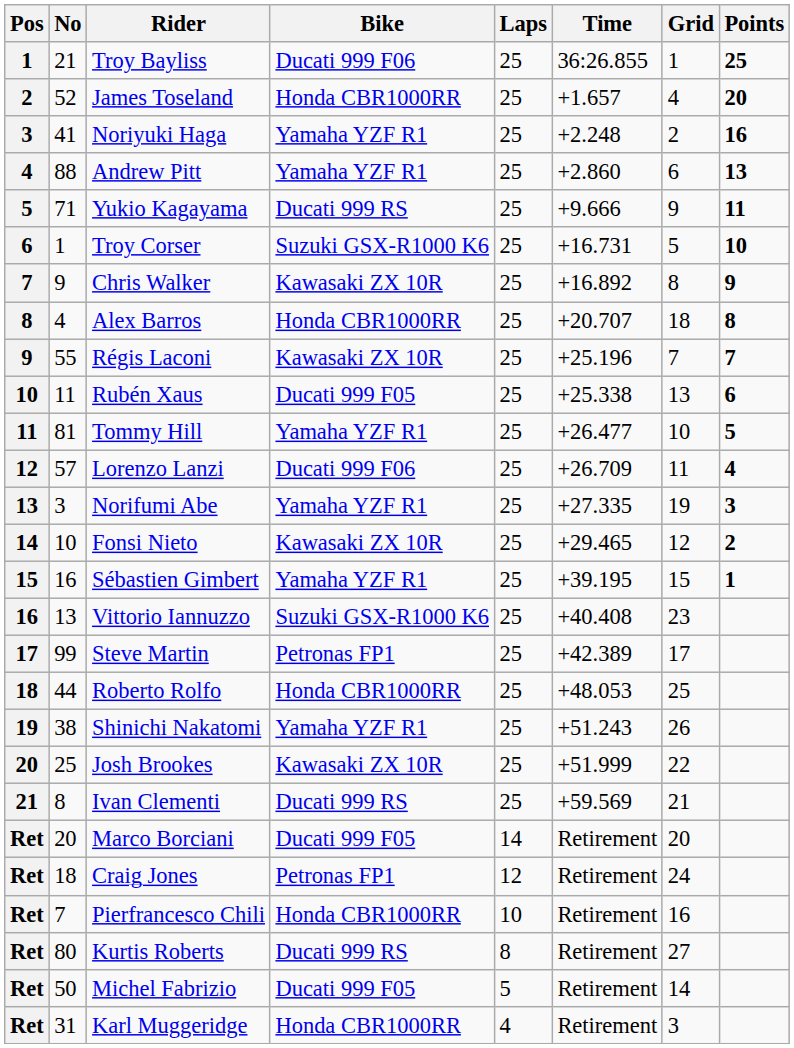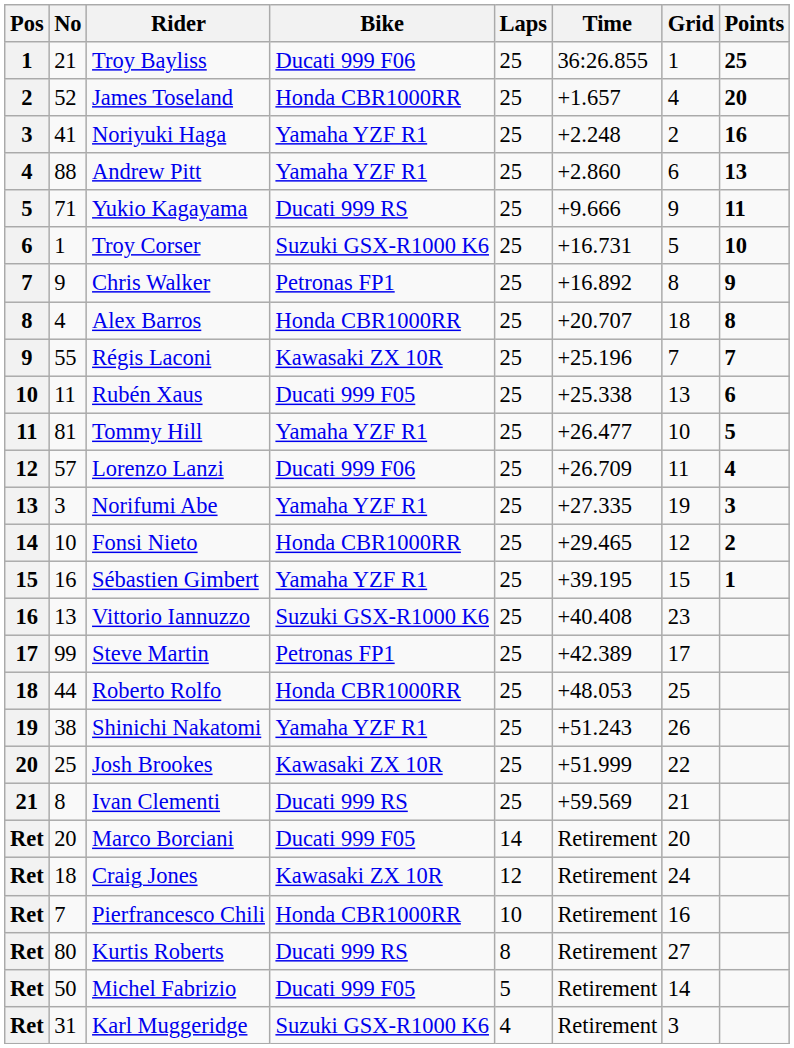Chris Walker | Bike: Kawasaki ZX 10R -> Petronas FP1
Fonsi Nieto | Bike: Kawasaki ZX 10R -> Honda CBR1000RR
Craig Jones | Bike: Petronas FP1 -> Kawasaki ZX 10R
Karl Muggeridge | Bike: Honda CBR1000RR -> Suzuki GSX-R1000 K6
